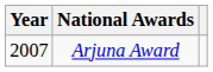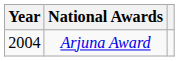Arjuna Award | Year: 2007 -> 2004
